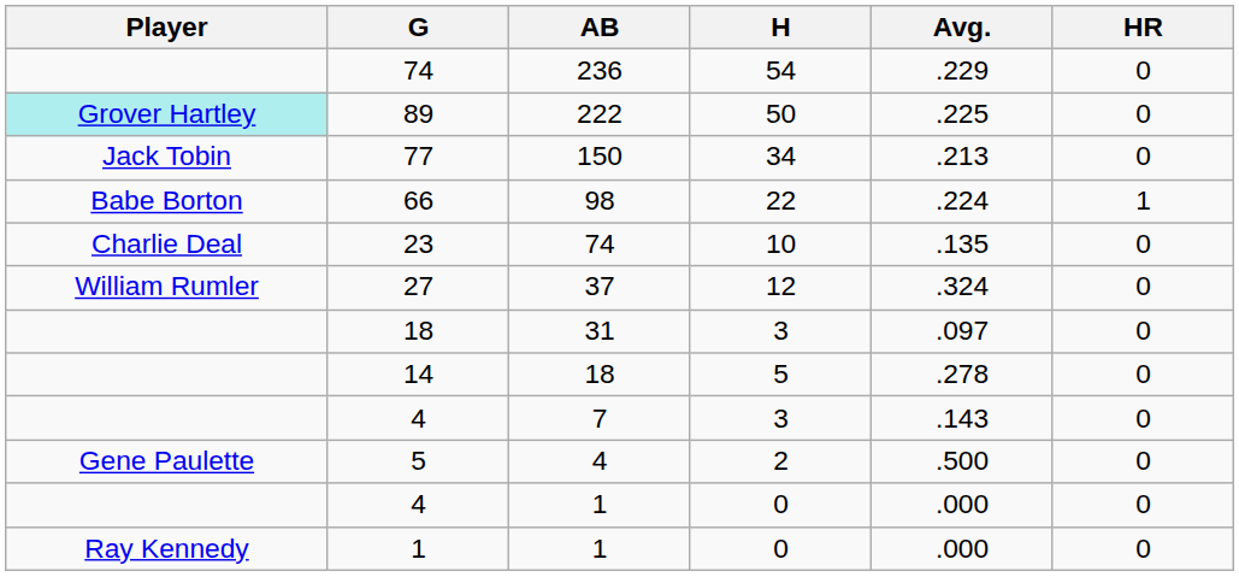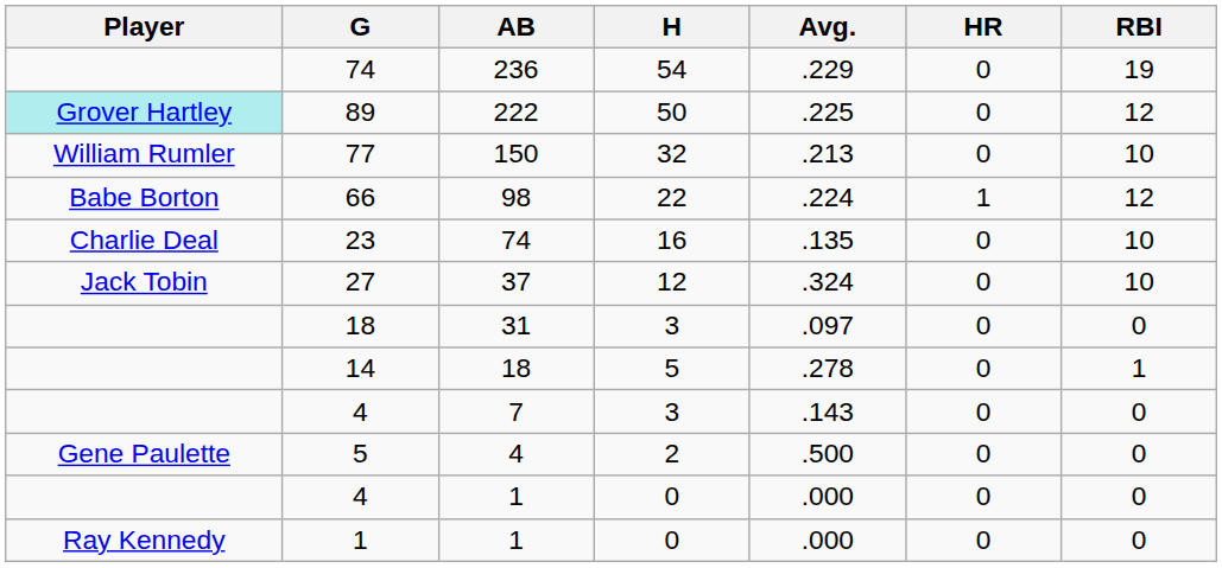+ column: RBI | 19 | 12 | 10 | 12 | 10 | 10 | 0 | 1 | 0 | 0 | 0 | 0
77 | Player: Jack Tobin -> William Rumler
77 | H: 34 -> 32
23 | H: 10 -> 16
27 | Player: William Rumler -> Jack Tobin
